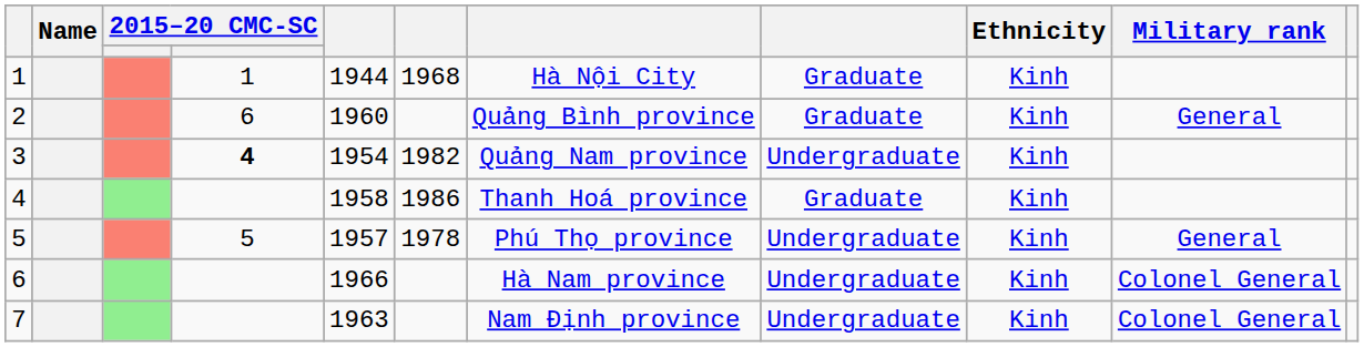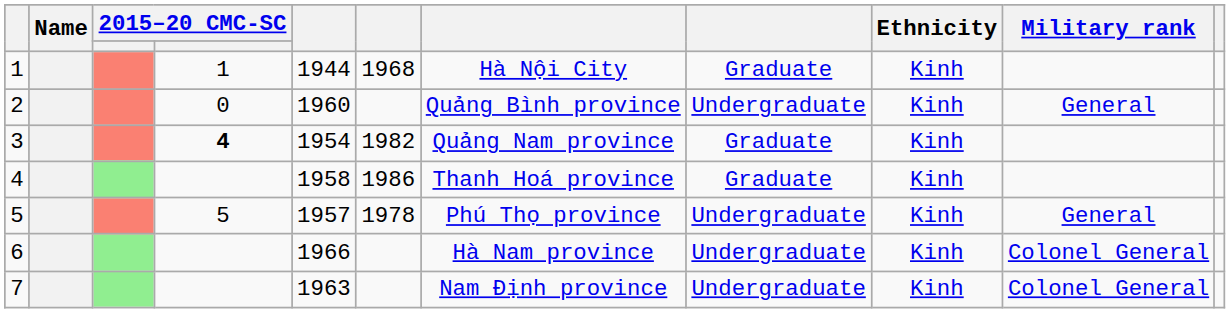2 | column 4: 6 -> 0
2 | column 8: Graduate -> Undergraduate
3 | column 8: Undergraduate -> Graduate
